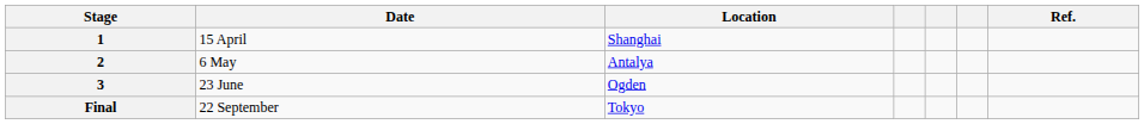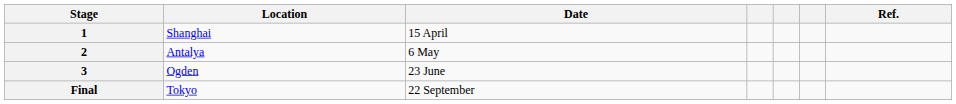columns swapped: Date <-> Location
